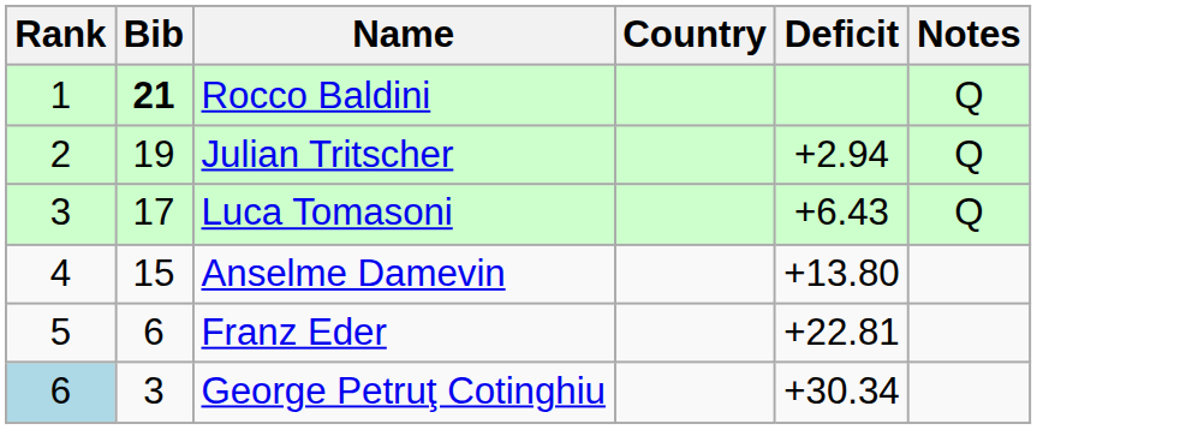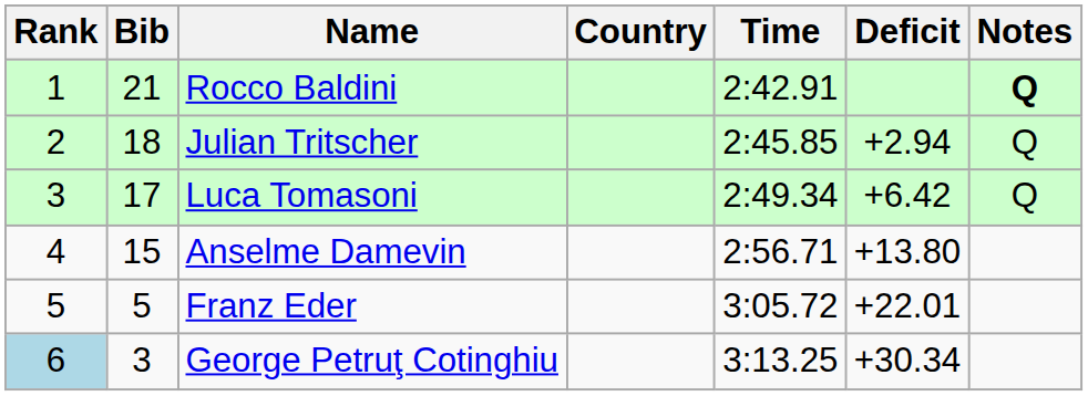+ column: Time | 2:42.91 | 2:45.85 | 2:49.34 | 2:56.71 | 3:05.72 | 3:13.25
Rocco Baldini | Bib: bold -> normal
Rocco Baldini | Notes: normal -> bold
Julian Tritscher | Bib: 19 -> 18
Luca Tomasoni | Deficit: +6.43 -> +6.42
Franz Eder | Bib: 6 -> 5
Franz Eder | Deficit: +22.81 -> +22.01
